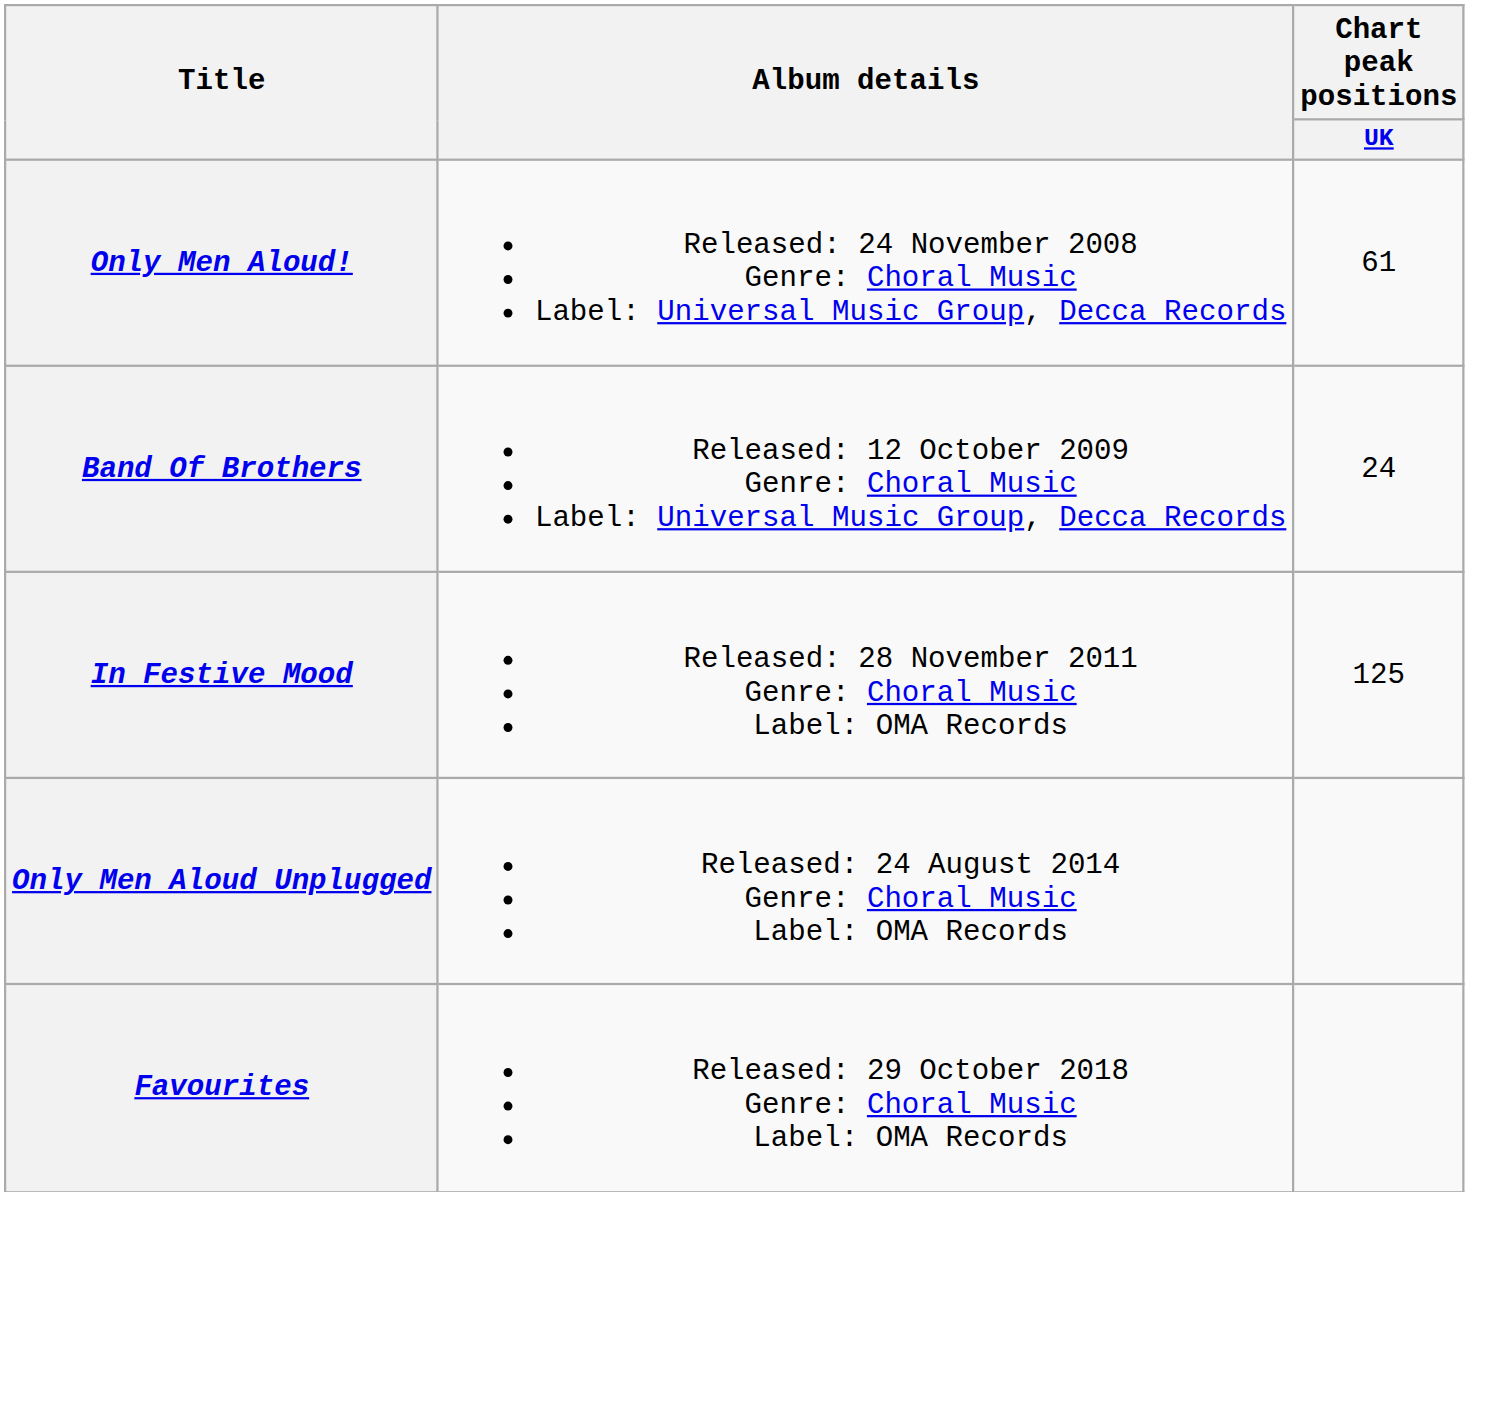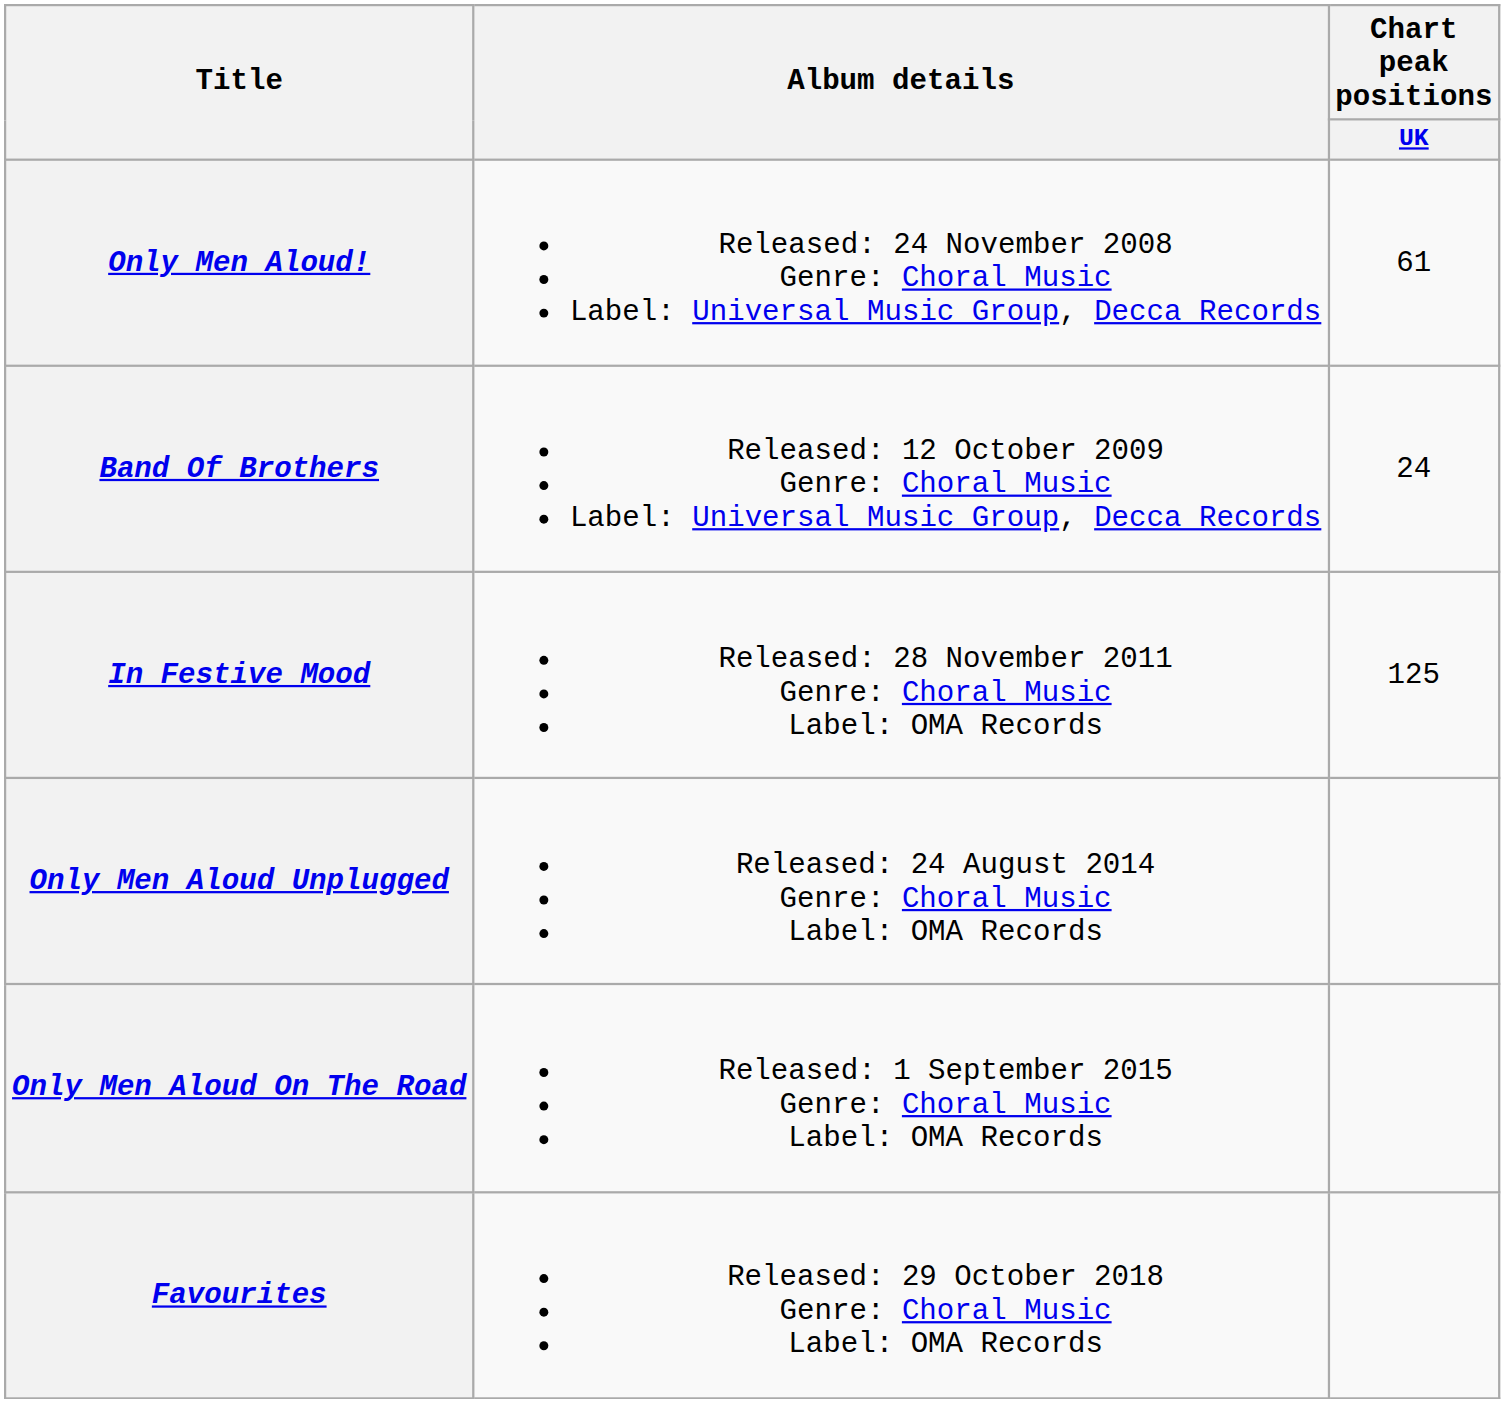+ row: Only Men Aloud On The Road | Released: 1 September 2015 Genre: Choral Music Label: OMA Records
